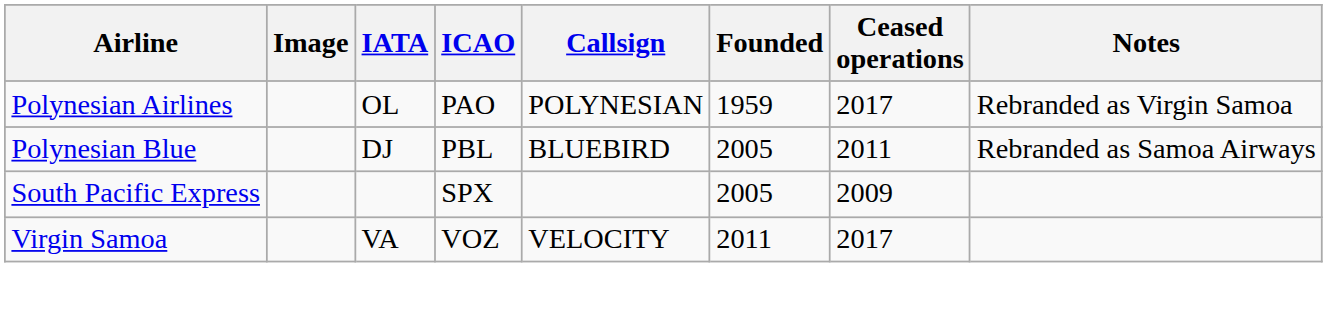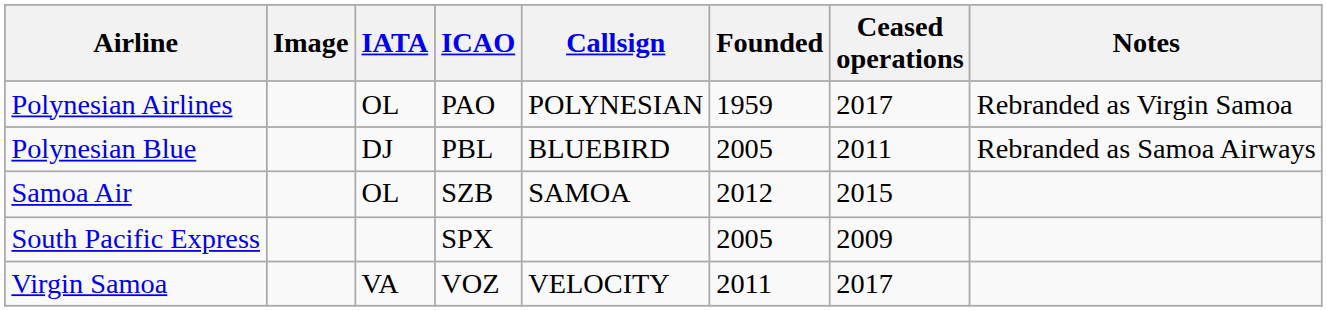+ row: Samoa Air | OL | SZB | SAMOA | 2012 | 2015
